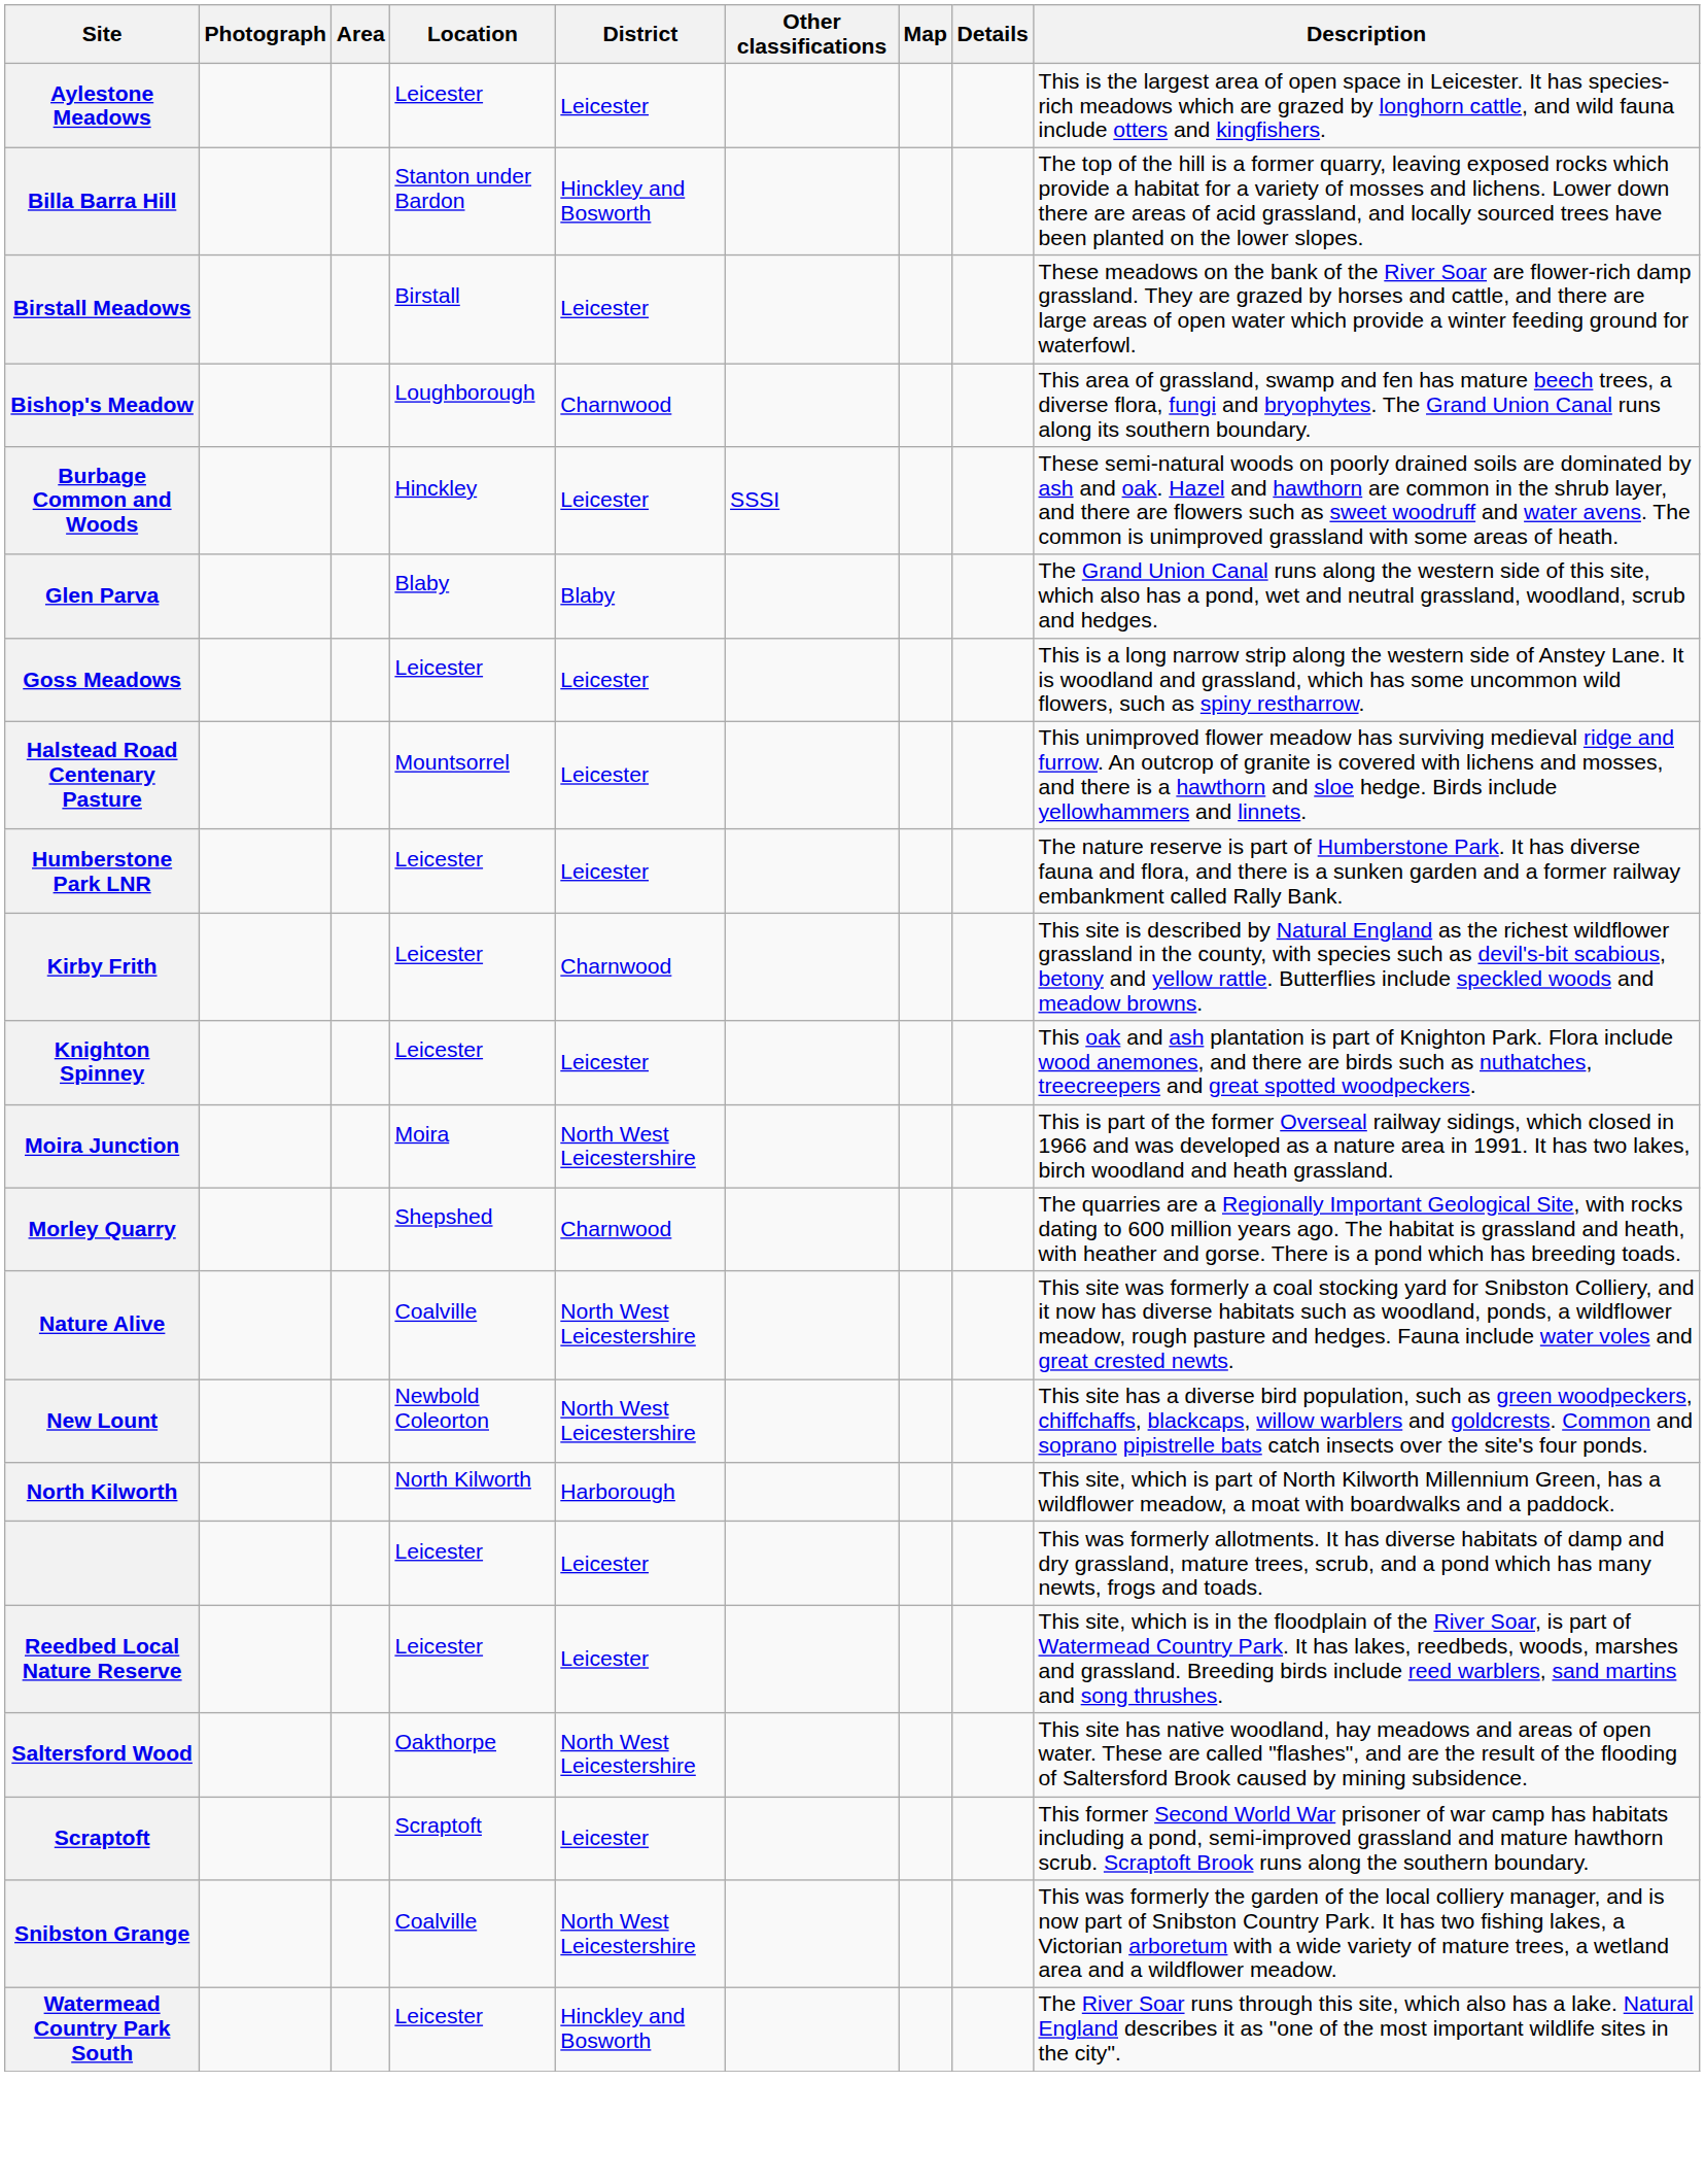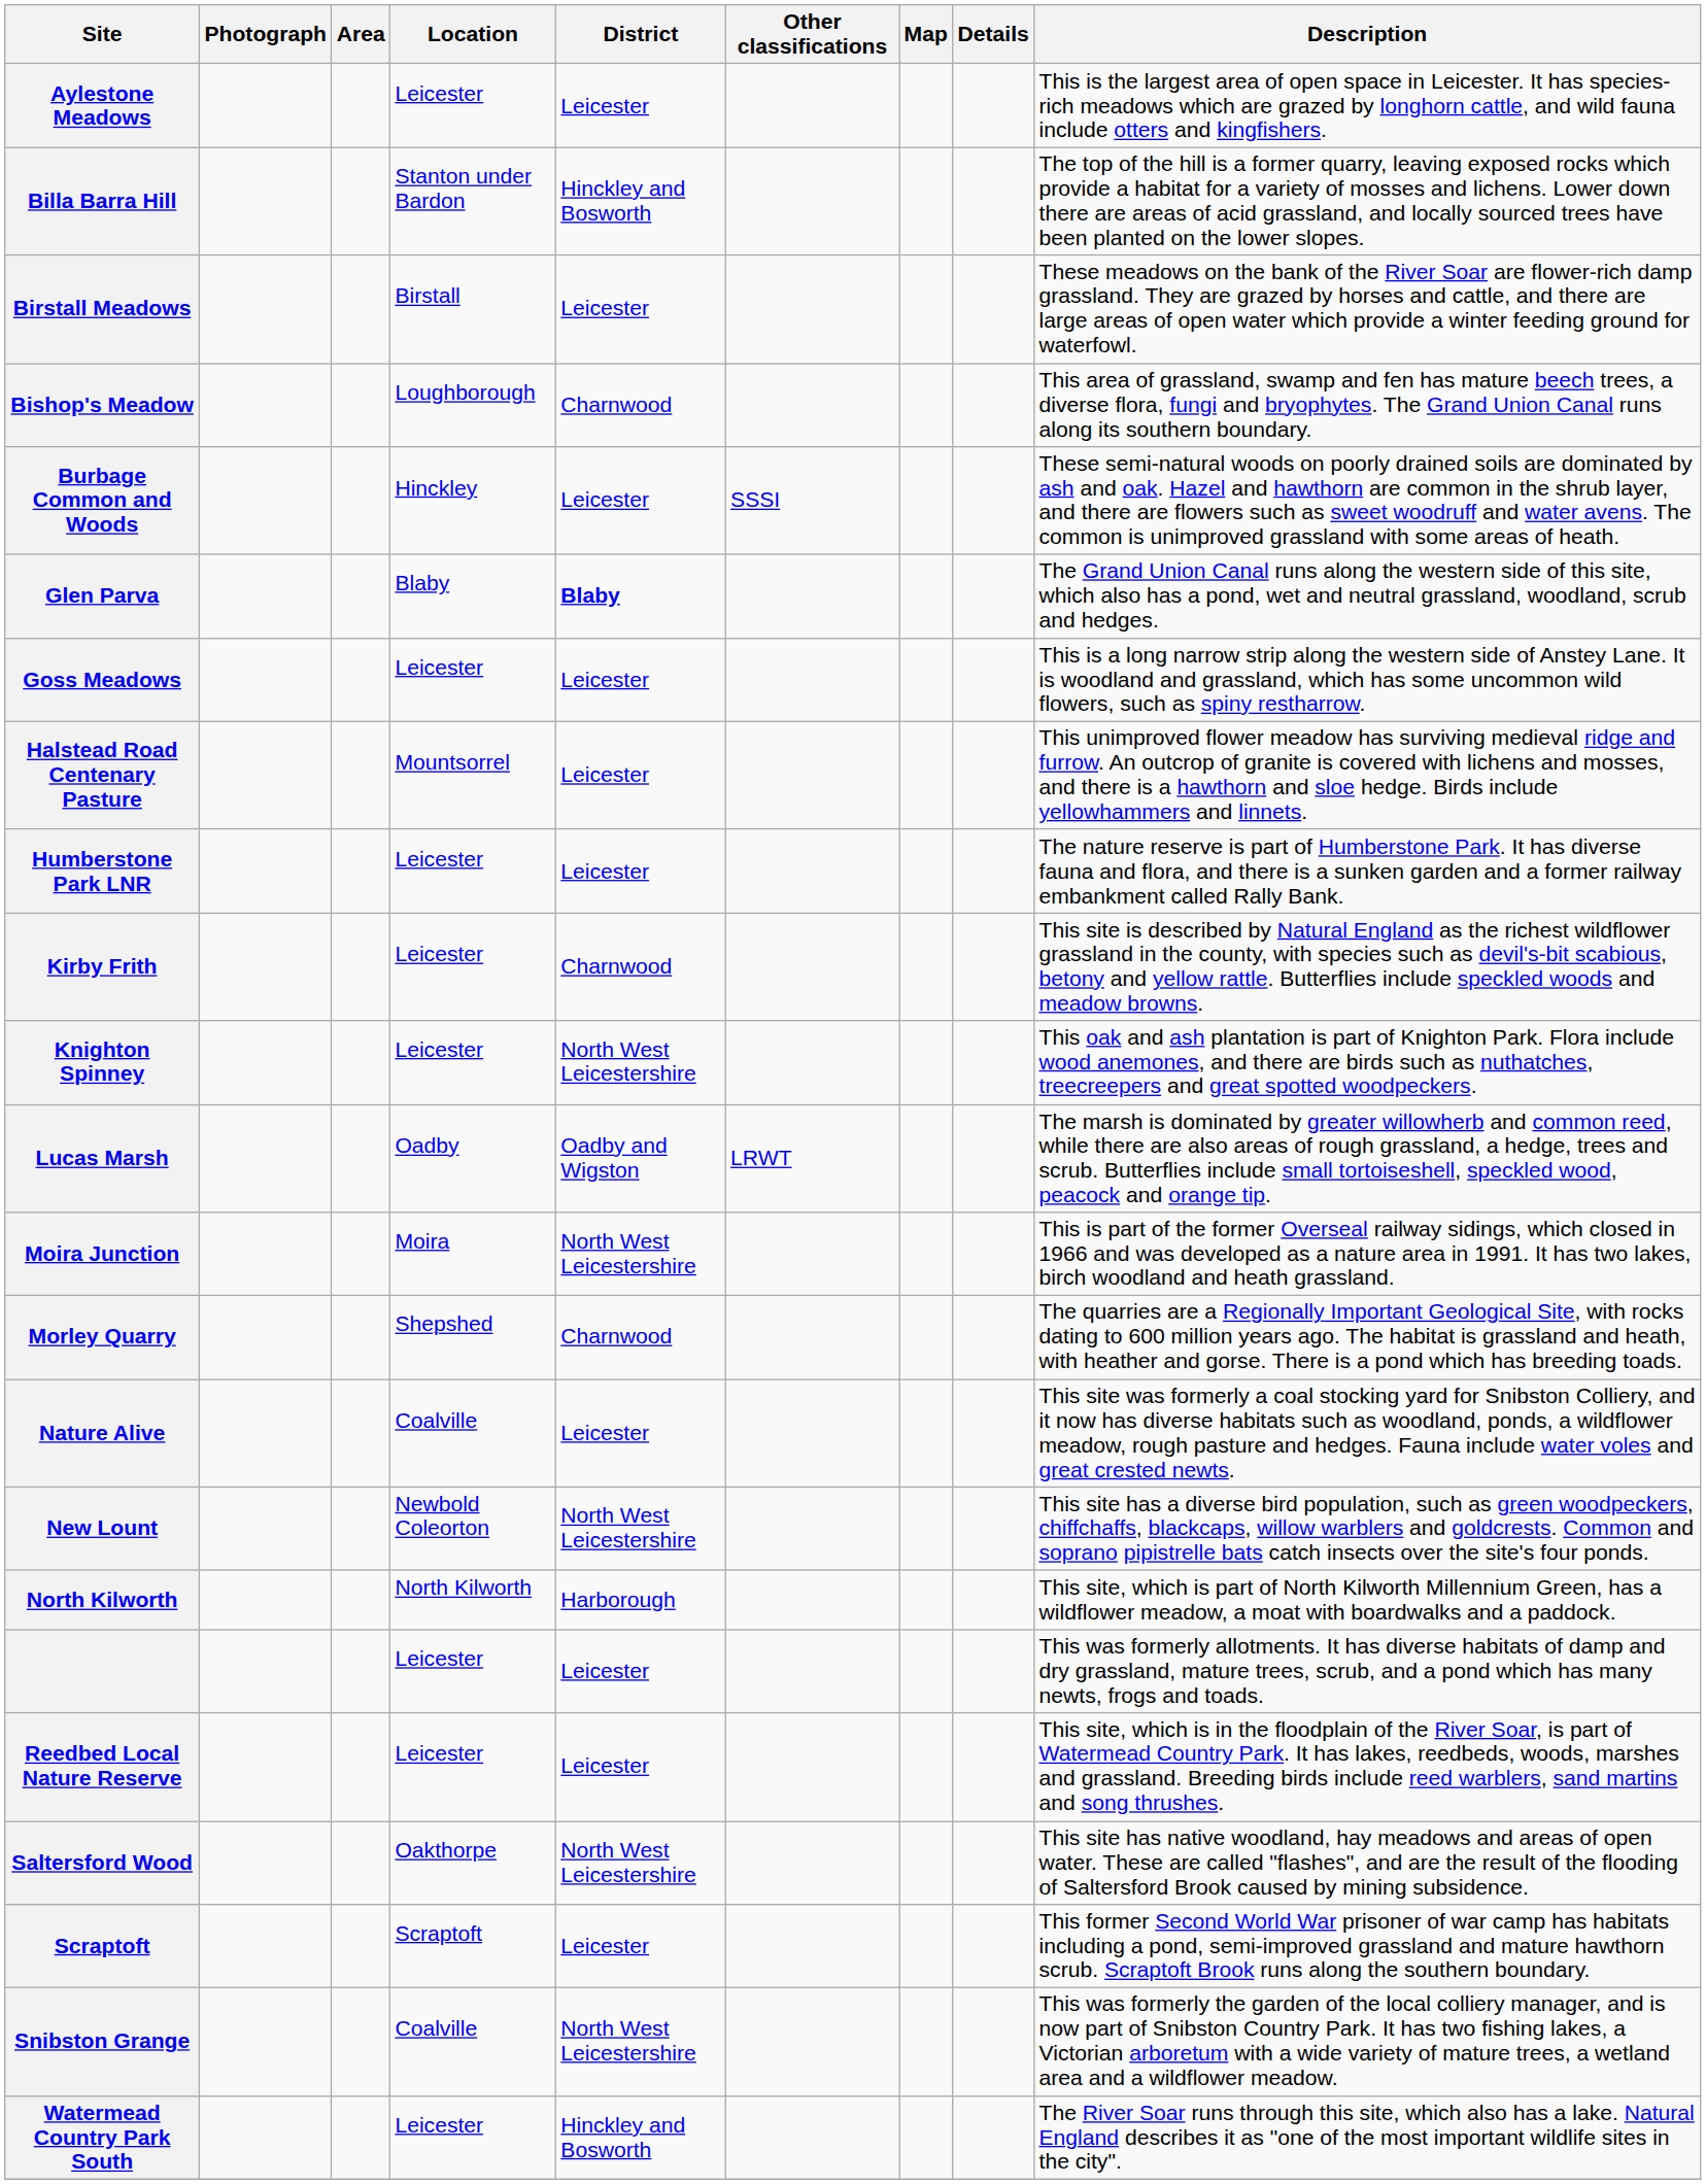Glen Parva | District: normal -> bold
Knighton Spinney | District: Leicester -> North West Leicestershire
+ row: Lucas Marsh | Oadby | Oadby and Wigston | LRWT | The marsh is dominated by greater willowherb and common reed, while there are also areas of rough grassland, a hedge, trees and scrub. Butterflies include small tortoiseshell, speckled wood, peacock and orange tip.
Nature Alive | District: North West Leicestershire -> Leicester
